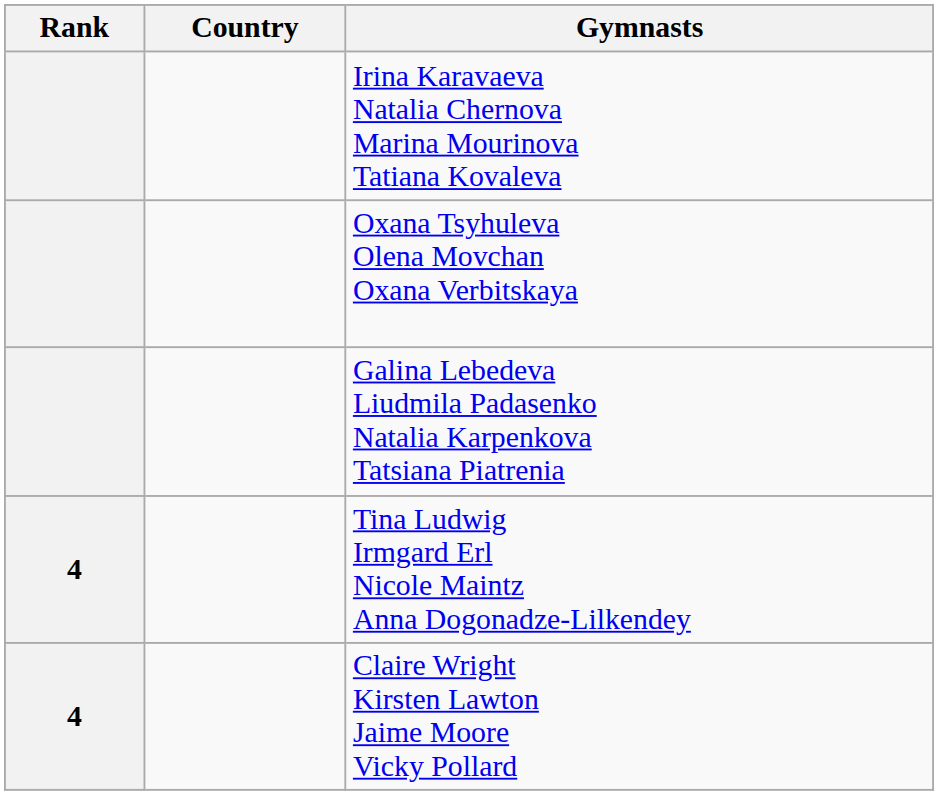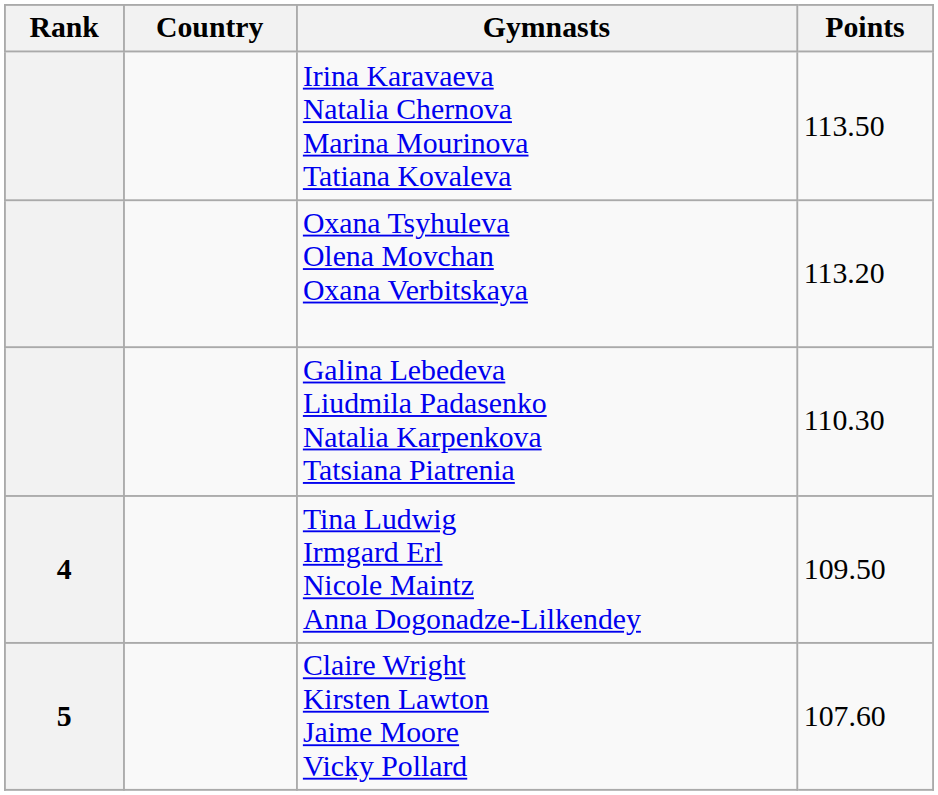+ column: Points | 113.50 | 113.20 | 110.30 | 109.50 | 107.60
Claire Wright Kirsten Lawton Jaime Moore Vicky Pollard | Rank: 4 -> 5
